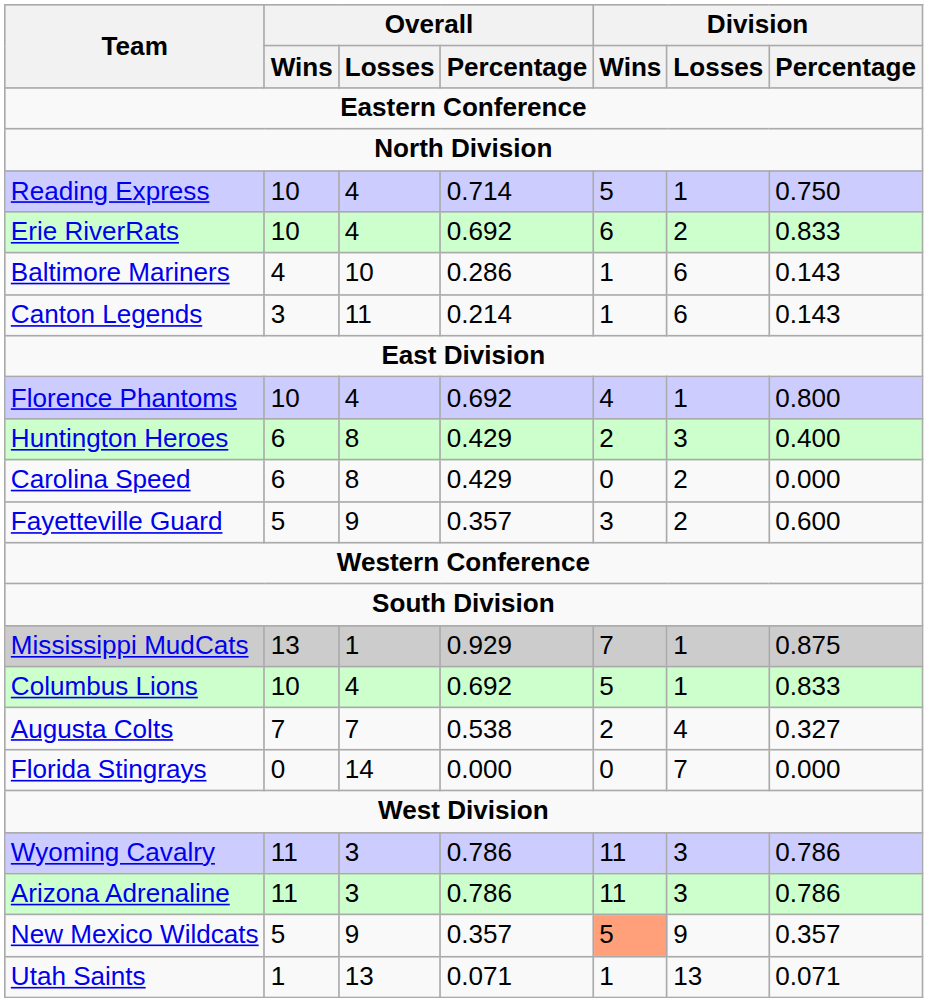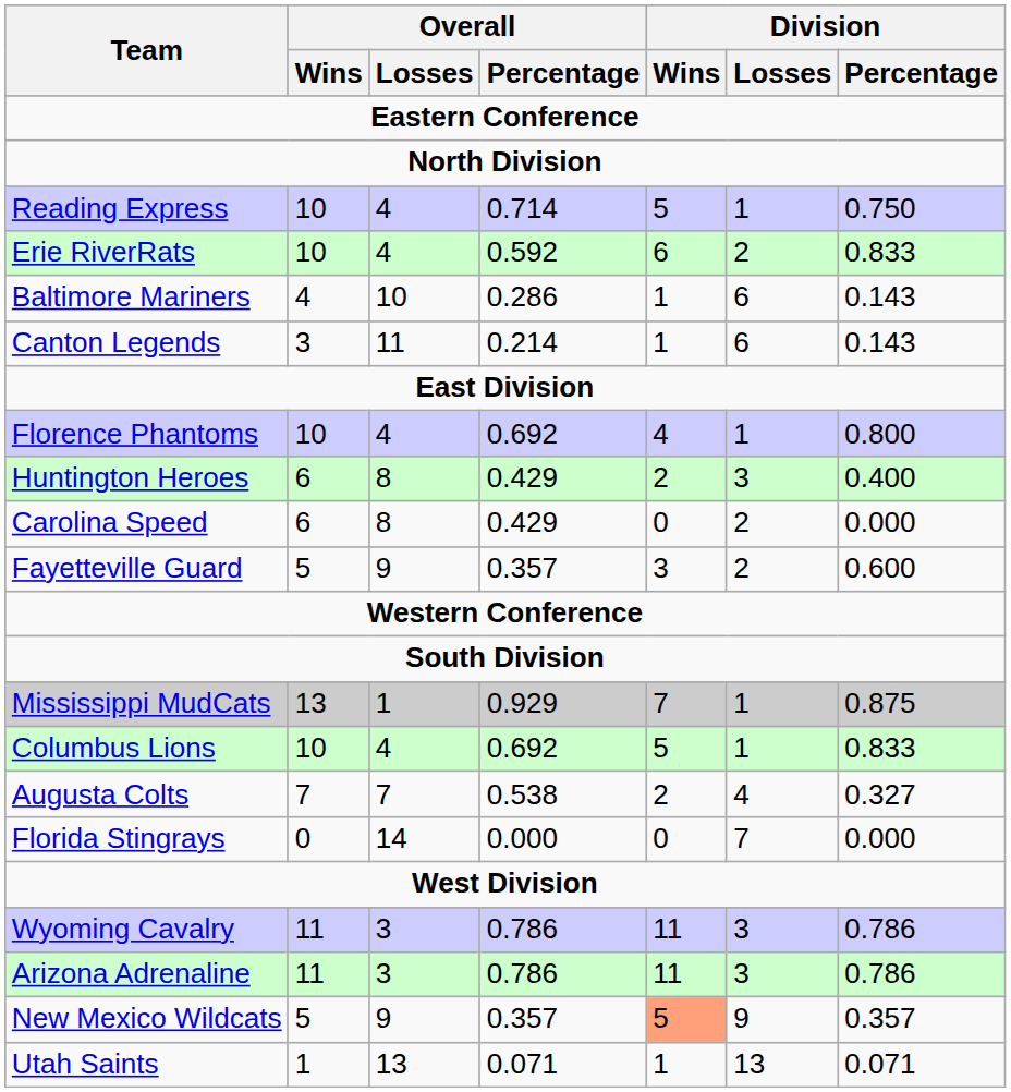Erie RiverRats | Overall / Percentage: 0.692 -> 0.592
